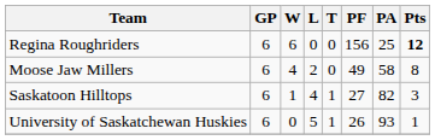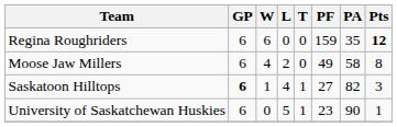Regina Roughriders | PF: 156 -> 159
Regina Roughriders | PA: 25 -> 35
Saskatoon Hilltops | GP: normal -> bold
University of Saskatchewan Huskies | PF: 26 -> 23
University of Saskatchewan Huskies | PA: 93 -> 90
